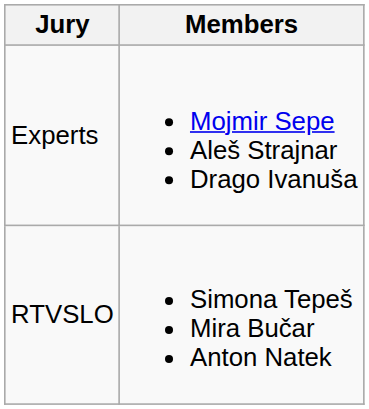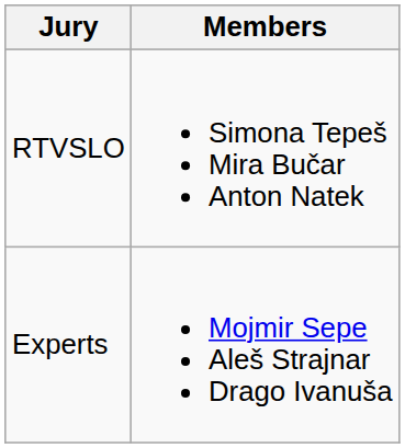rows swapped: Experts <-> RTVSLO
